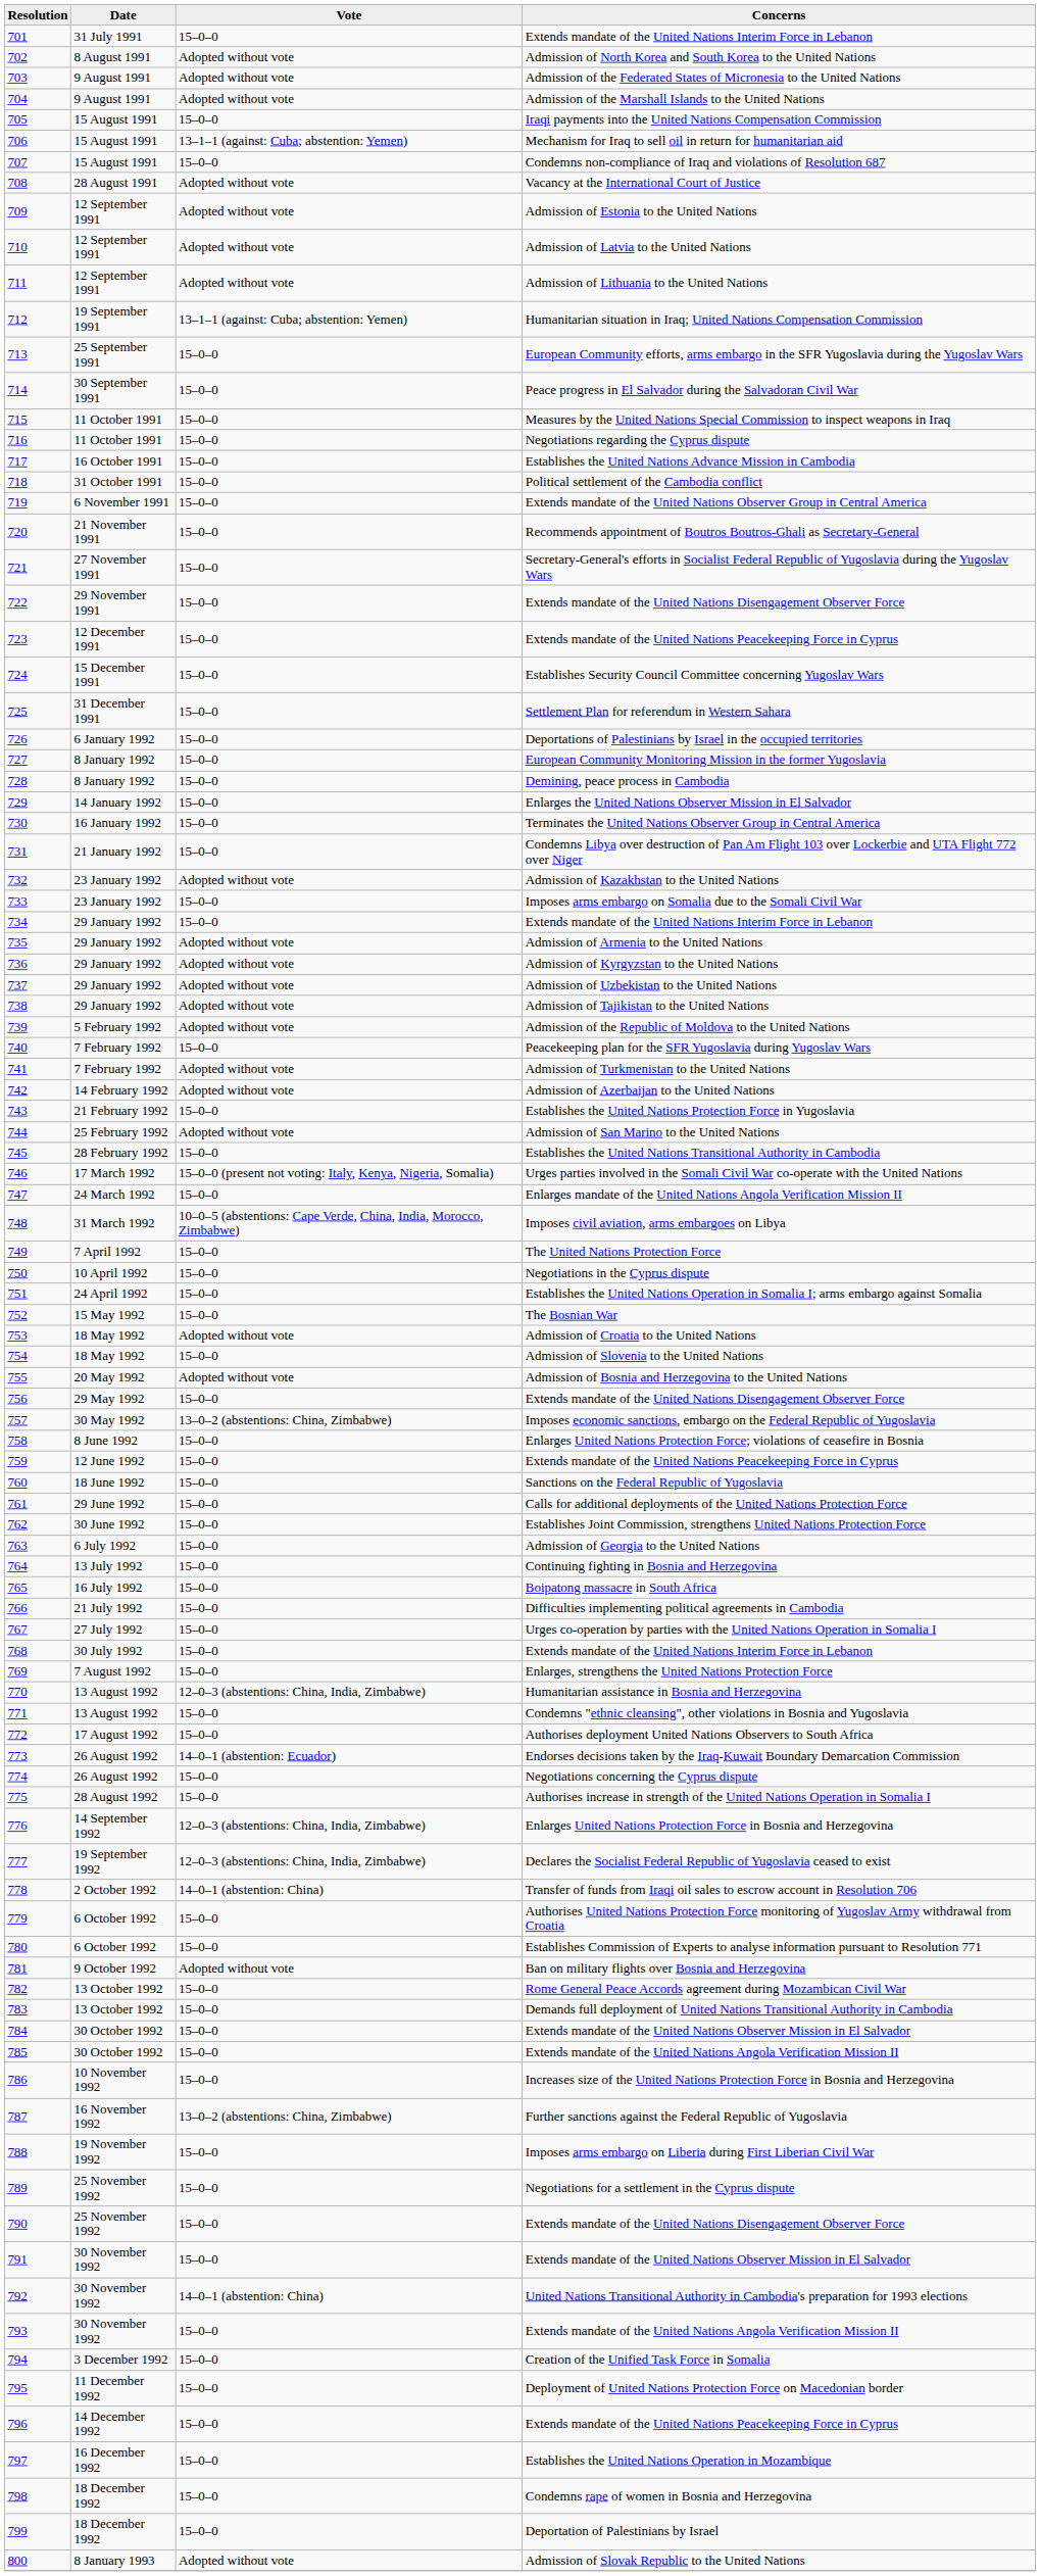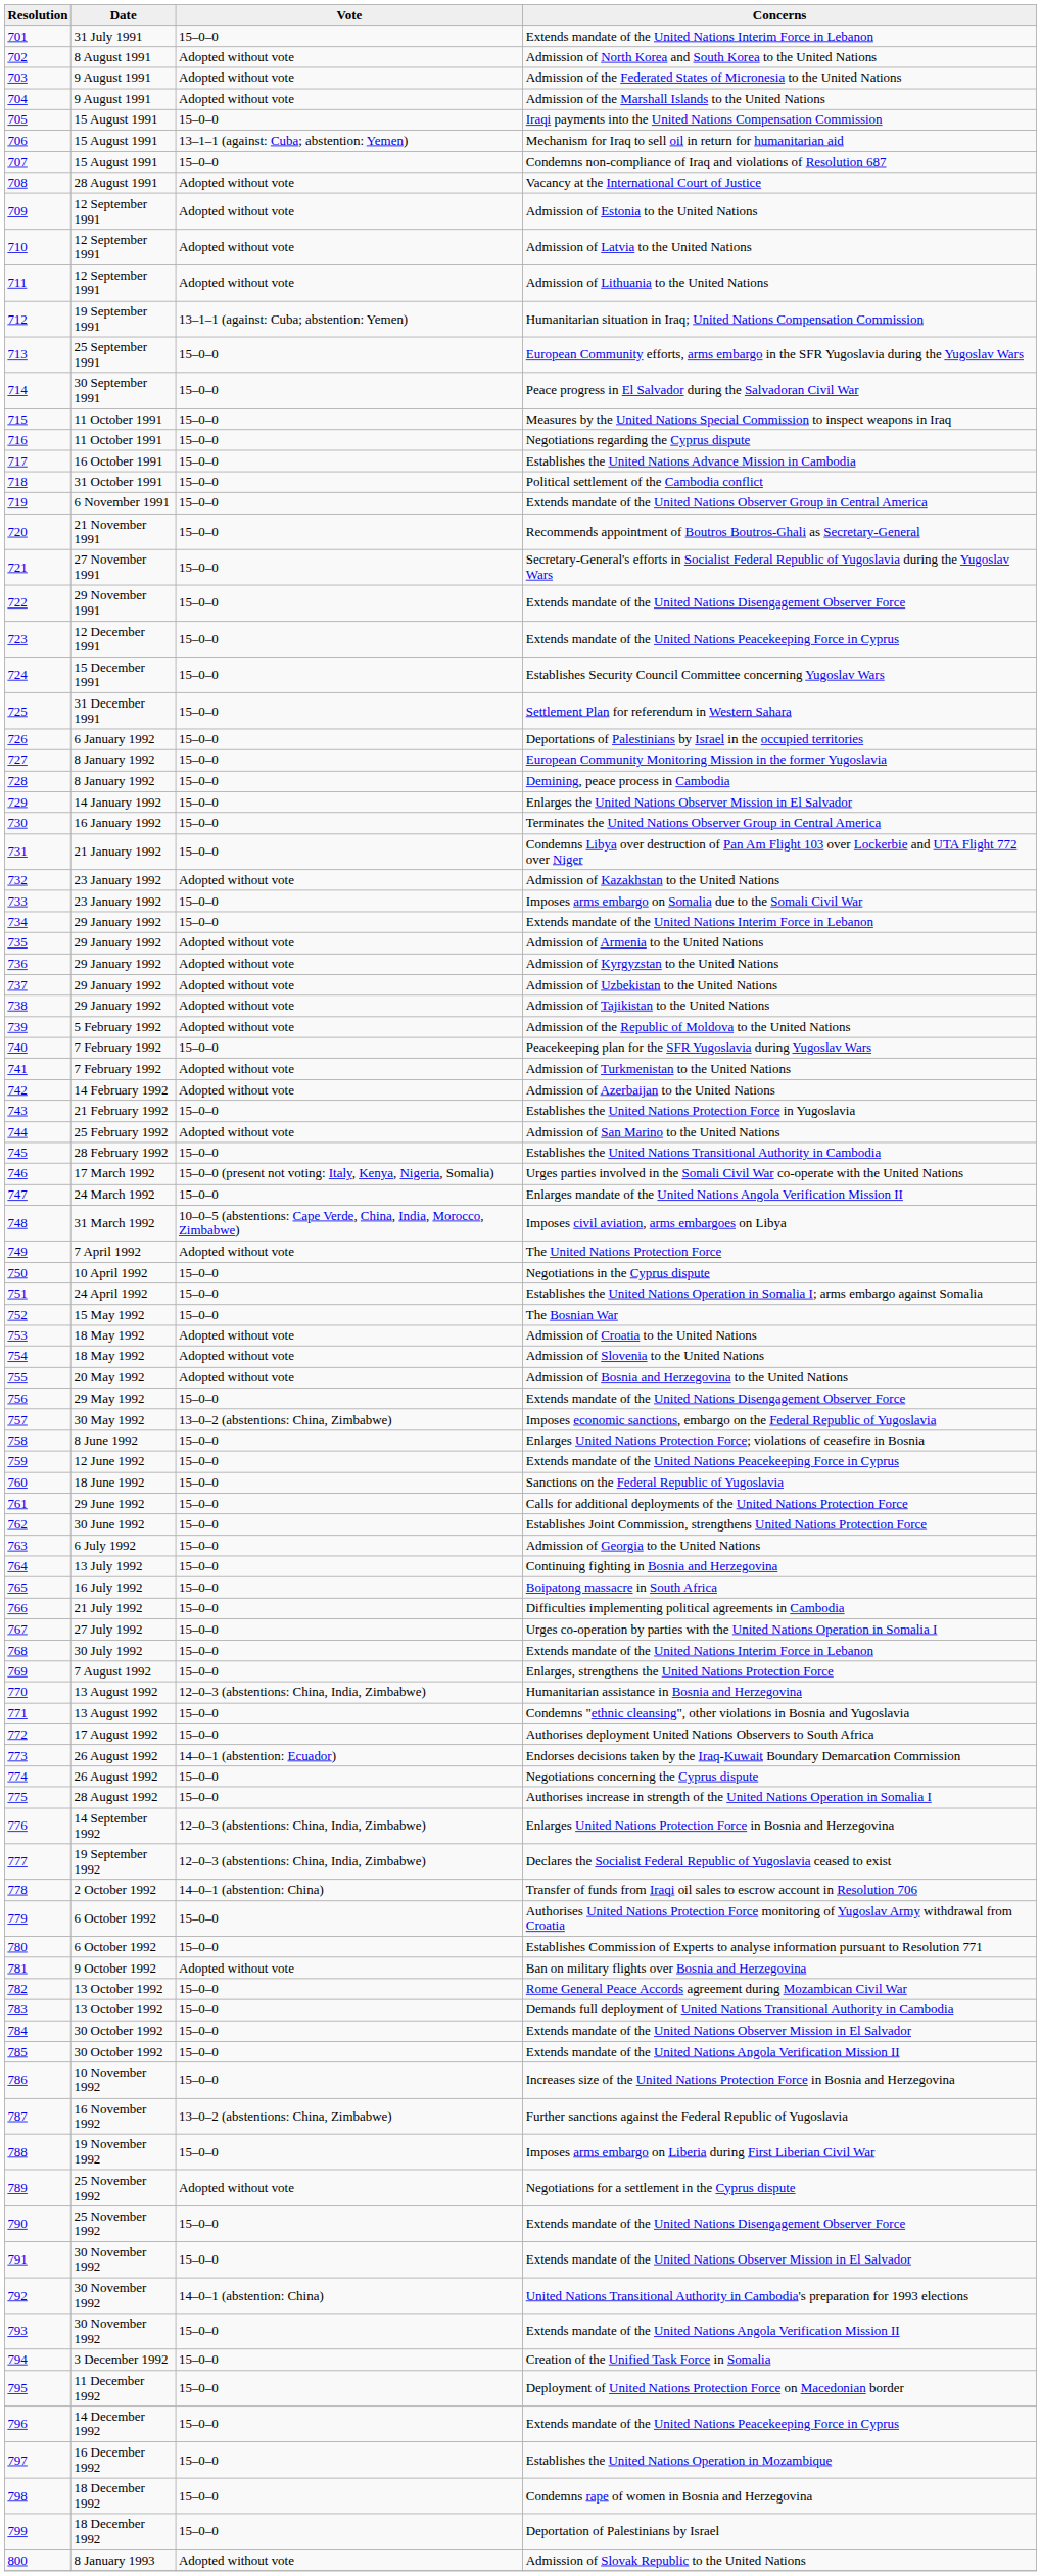The United Nations Protection Force | Vote: 15–0–0 -> Adopted without vote
Admission of Slovenia to the United Nations | Vote: 15–0–0 -> Adopted without vote
Negotiations for a settlement in the Cyprus dispute | Vote: 15–0–0 -> Adopted without vote
